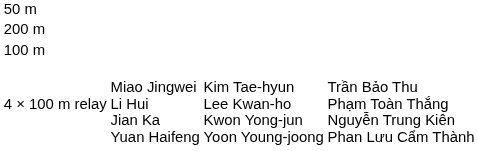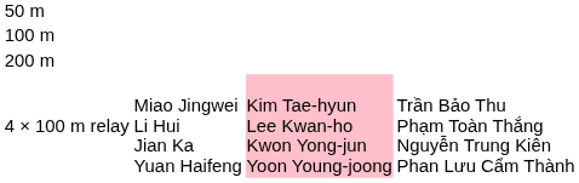rows swapped: 100 m <-> 200 m
4 × 100 m relay | column 3: no background -> pink background
